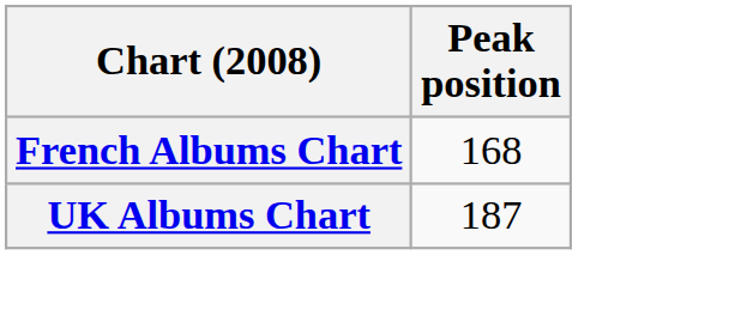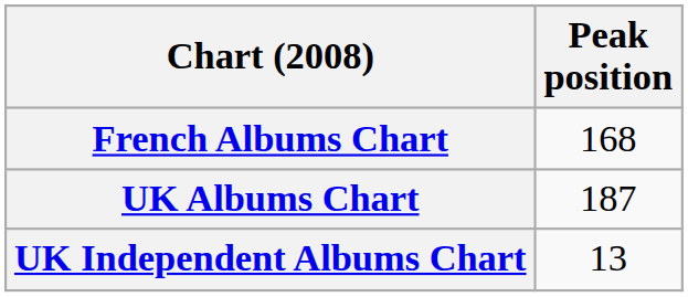+ row: UK Independent Albums Chart | 13
